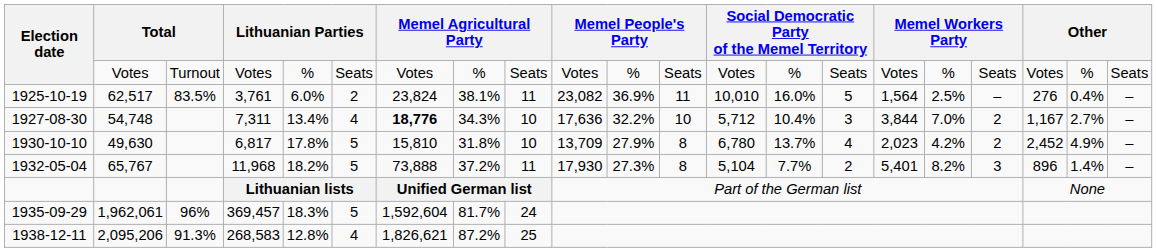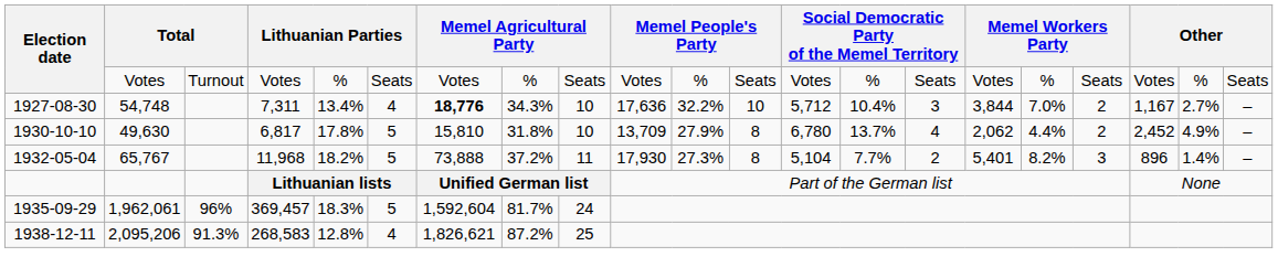- row: 1925-10-19 | 62,517 | 83.5% | 3,761 | 6.0% | 2 | 23,824 | 38.1% | 11 | 23,082 | 36.9% | 11 | 10,010 | 16.0% | 5 | 1,564 | 2.5% | – | 276 | 0.4% | –
1930-10-10 | column 16: 2,023 -> 2,062
1930-10-10 | column 17: 4.2% -> 4.4%
